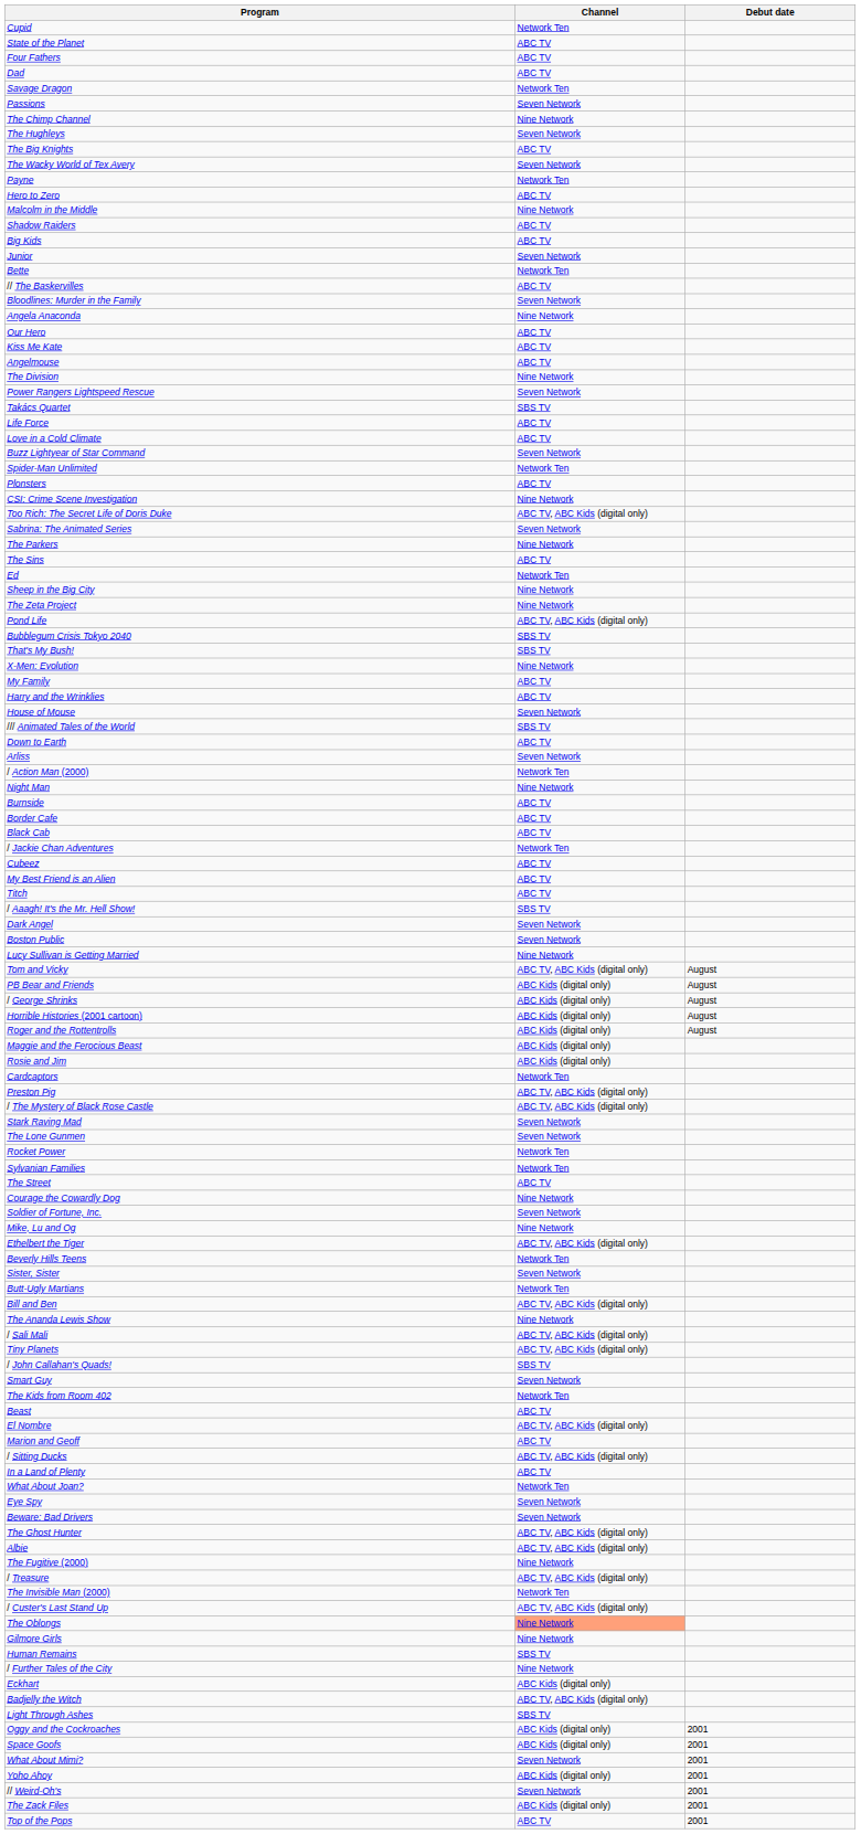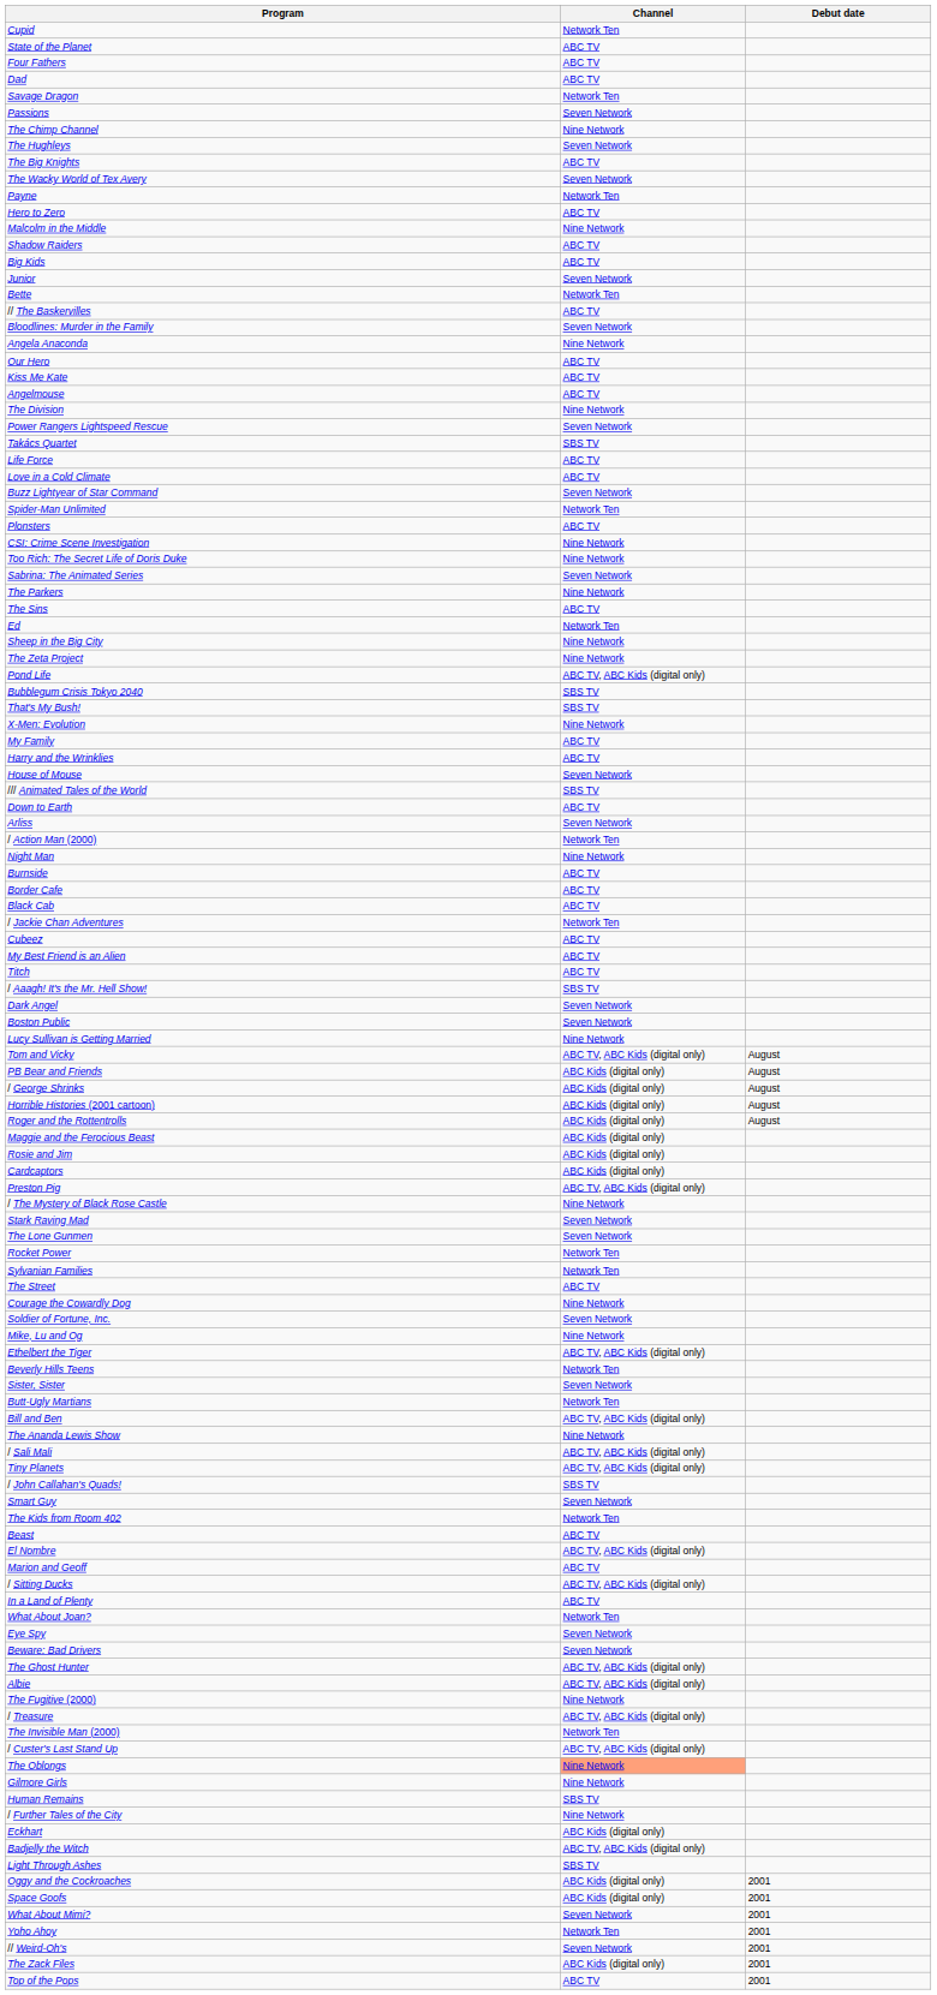Too Rich: The Secret Life of Doris Duke | Channel: ABC TV, ABC Kids (digital only) -> Nine Network
Cardcaptors | Channel: Network Ten -> ABC Kids (digital only)
/ The Mystery of Black Rose Castle | Channel: ABC TV, ABC Kids (digital only) -> Nine Network
Yoho Ahoy | Channel: ABC Kids (digital only) -> Network Ten
